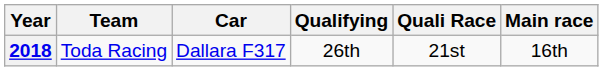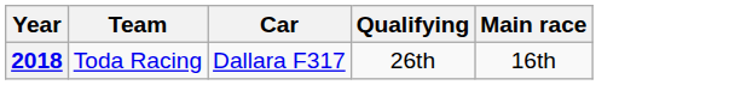- column: Quali Race | 21st
